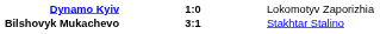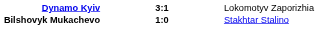Dynamo Kyiv | column 2: 1:0 -> 3:1
Bilshovyk Mukachevo | column 2: 3:1 -> 1:0
